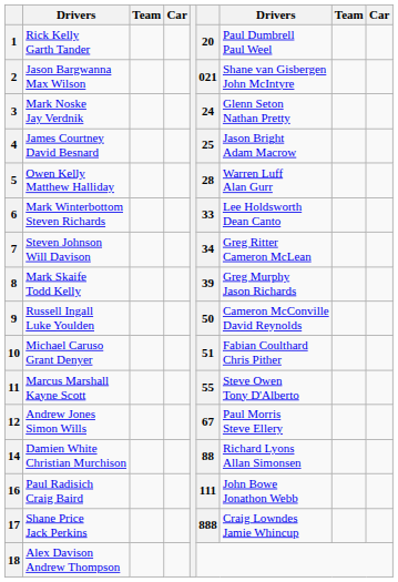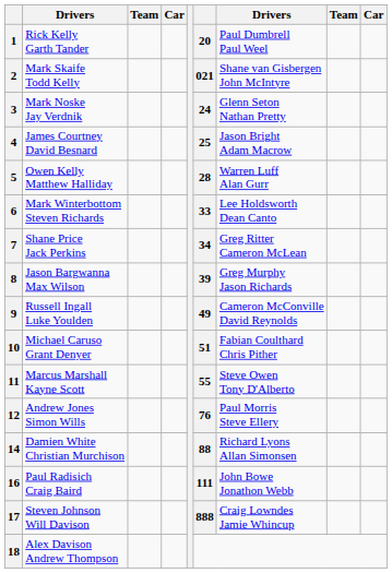2 | column 2: Jason Bargwanna Max Wilson -> Mark Skaife Todd Kelly
7 | column 2: Steven Johnson Will Davison -> Shane Price Jack Perkins
8 | column 2: Mark Skaife Todd Kelly -> Jason Bargwanna Max Wilson
9 | column 6: 50 -> 49
12 | column 6: 67 -> 76
17 | column 2: Shane Price Jack Perkins -> Steven Johnson Will Davison
